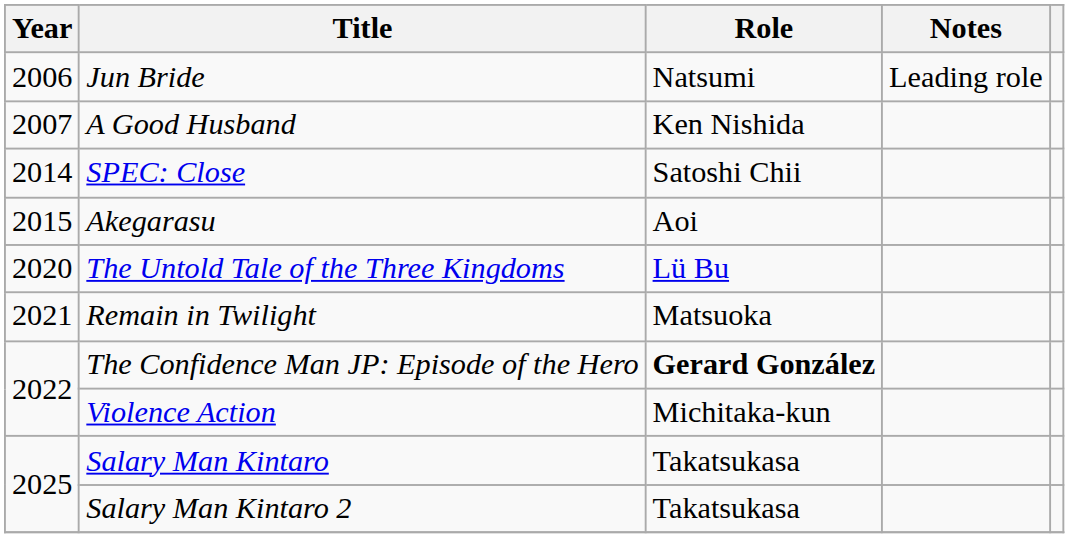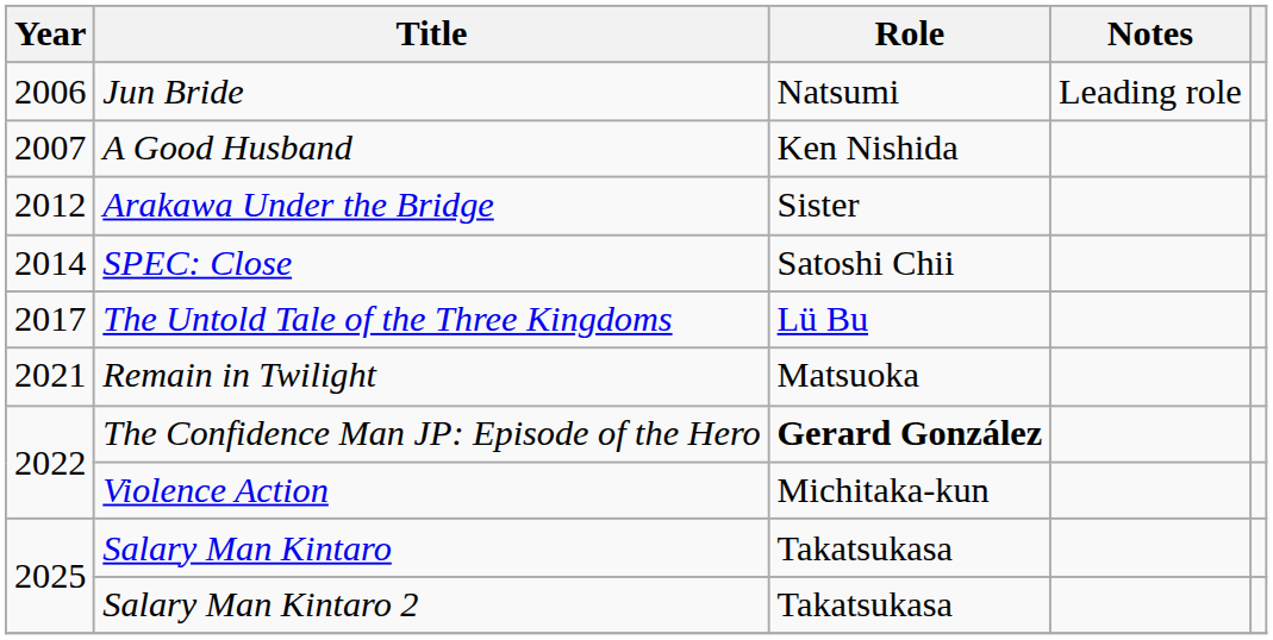+ row: 2012 | Arakawa Under the Bridge | Sister
- row: 2015 | Akegarasu | Aoi
The Untold Tale of the Three Kingdoms | Year: 2020 -> 2017
